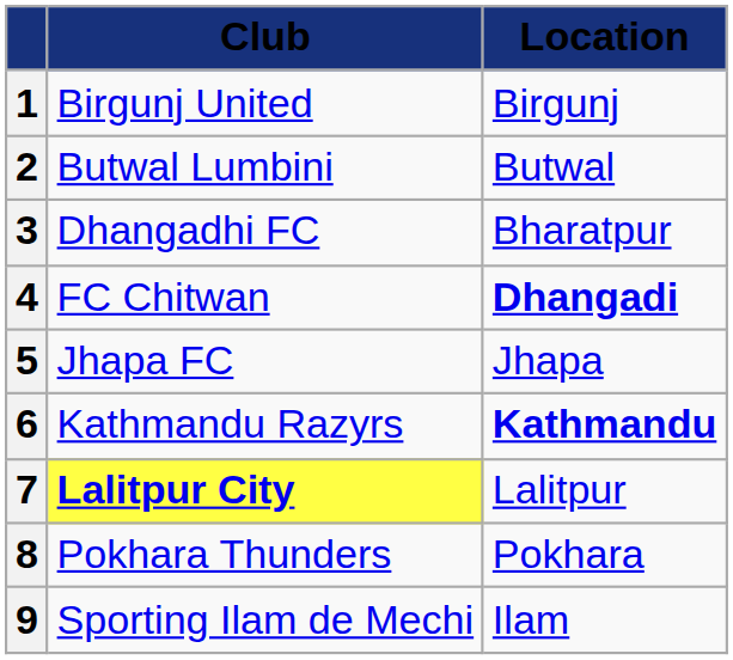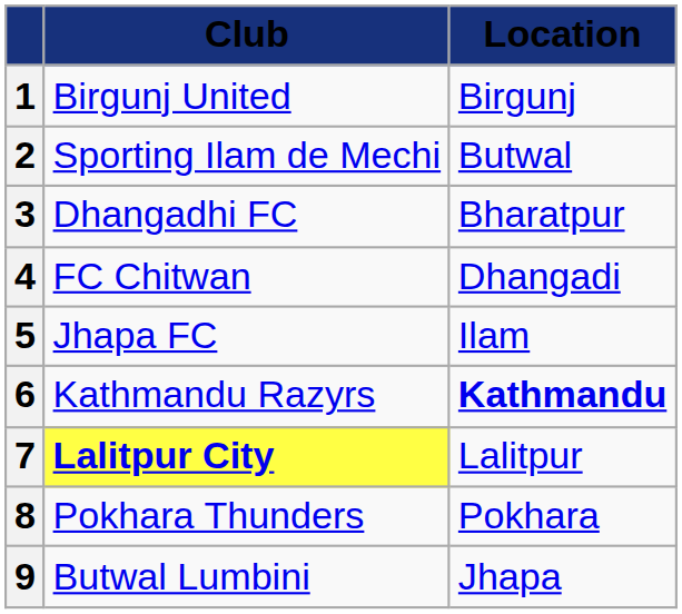2 | Club: Butwal Lumbini -> Sporting Ilam de Mechi
4 | Location: bold -> normal
5 | Location: Jhapa -> Ilam
9 | Club: Sporting Ilam de Mechi -> Butwal Lumbini
9 | Location: Ilam -> Jhapa
